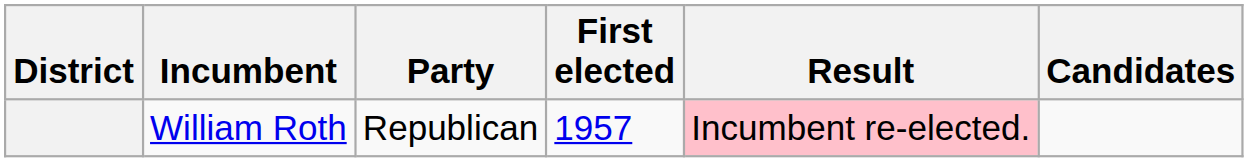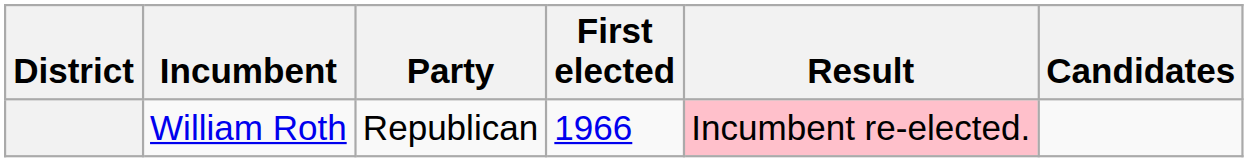William Roth | First elected: 1957 -> 1966
